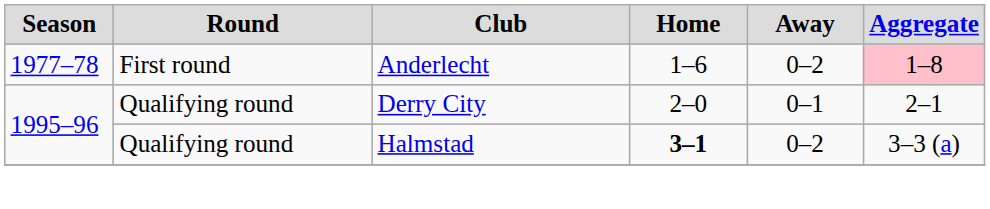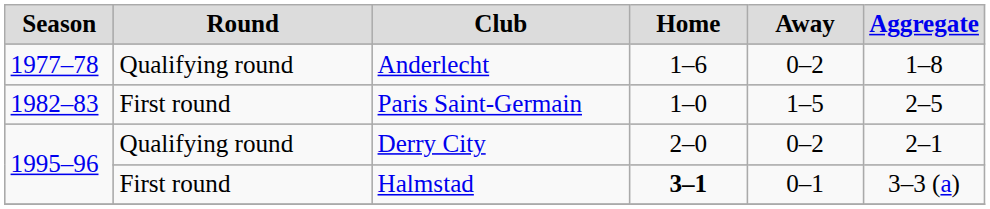Anderlecht | Round: First round -> Qualifying round
Anderlecht | Aggregate: pink background -> no background
+ row: 1982–83 | First round | Paris Saint-Germain | 1–0 | 1–5 | 2–5
Derry City | Away: 0–1 -> 0–2
Halmstad | Round: Qualifying round -> First round
Halmstad | Away: 0–2 -> 0–1
